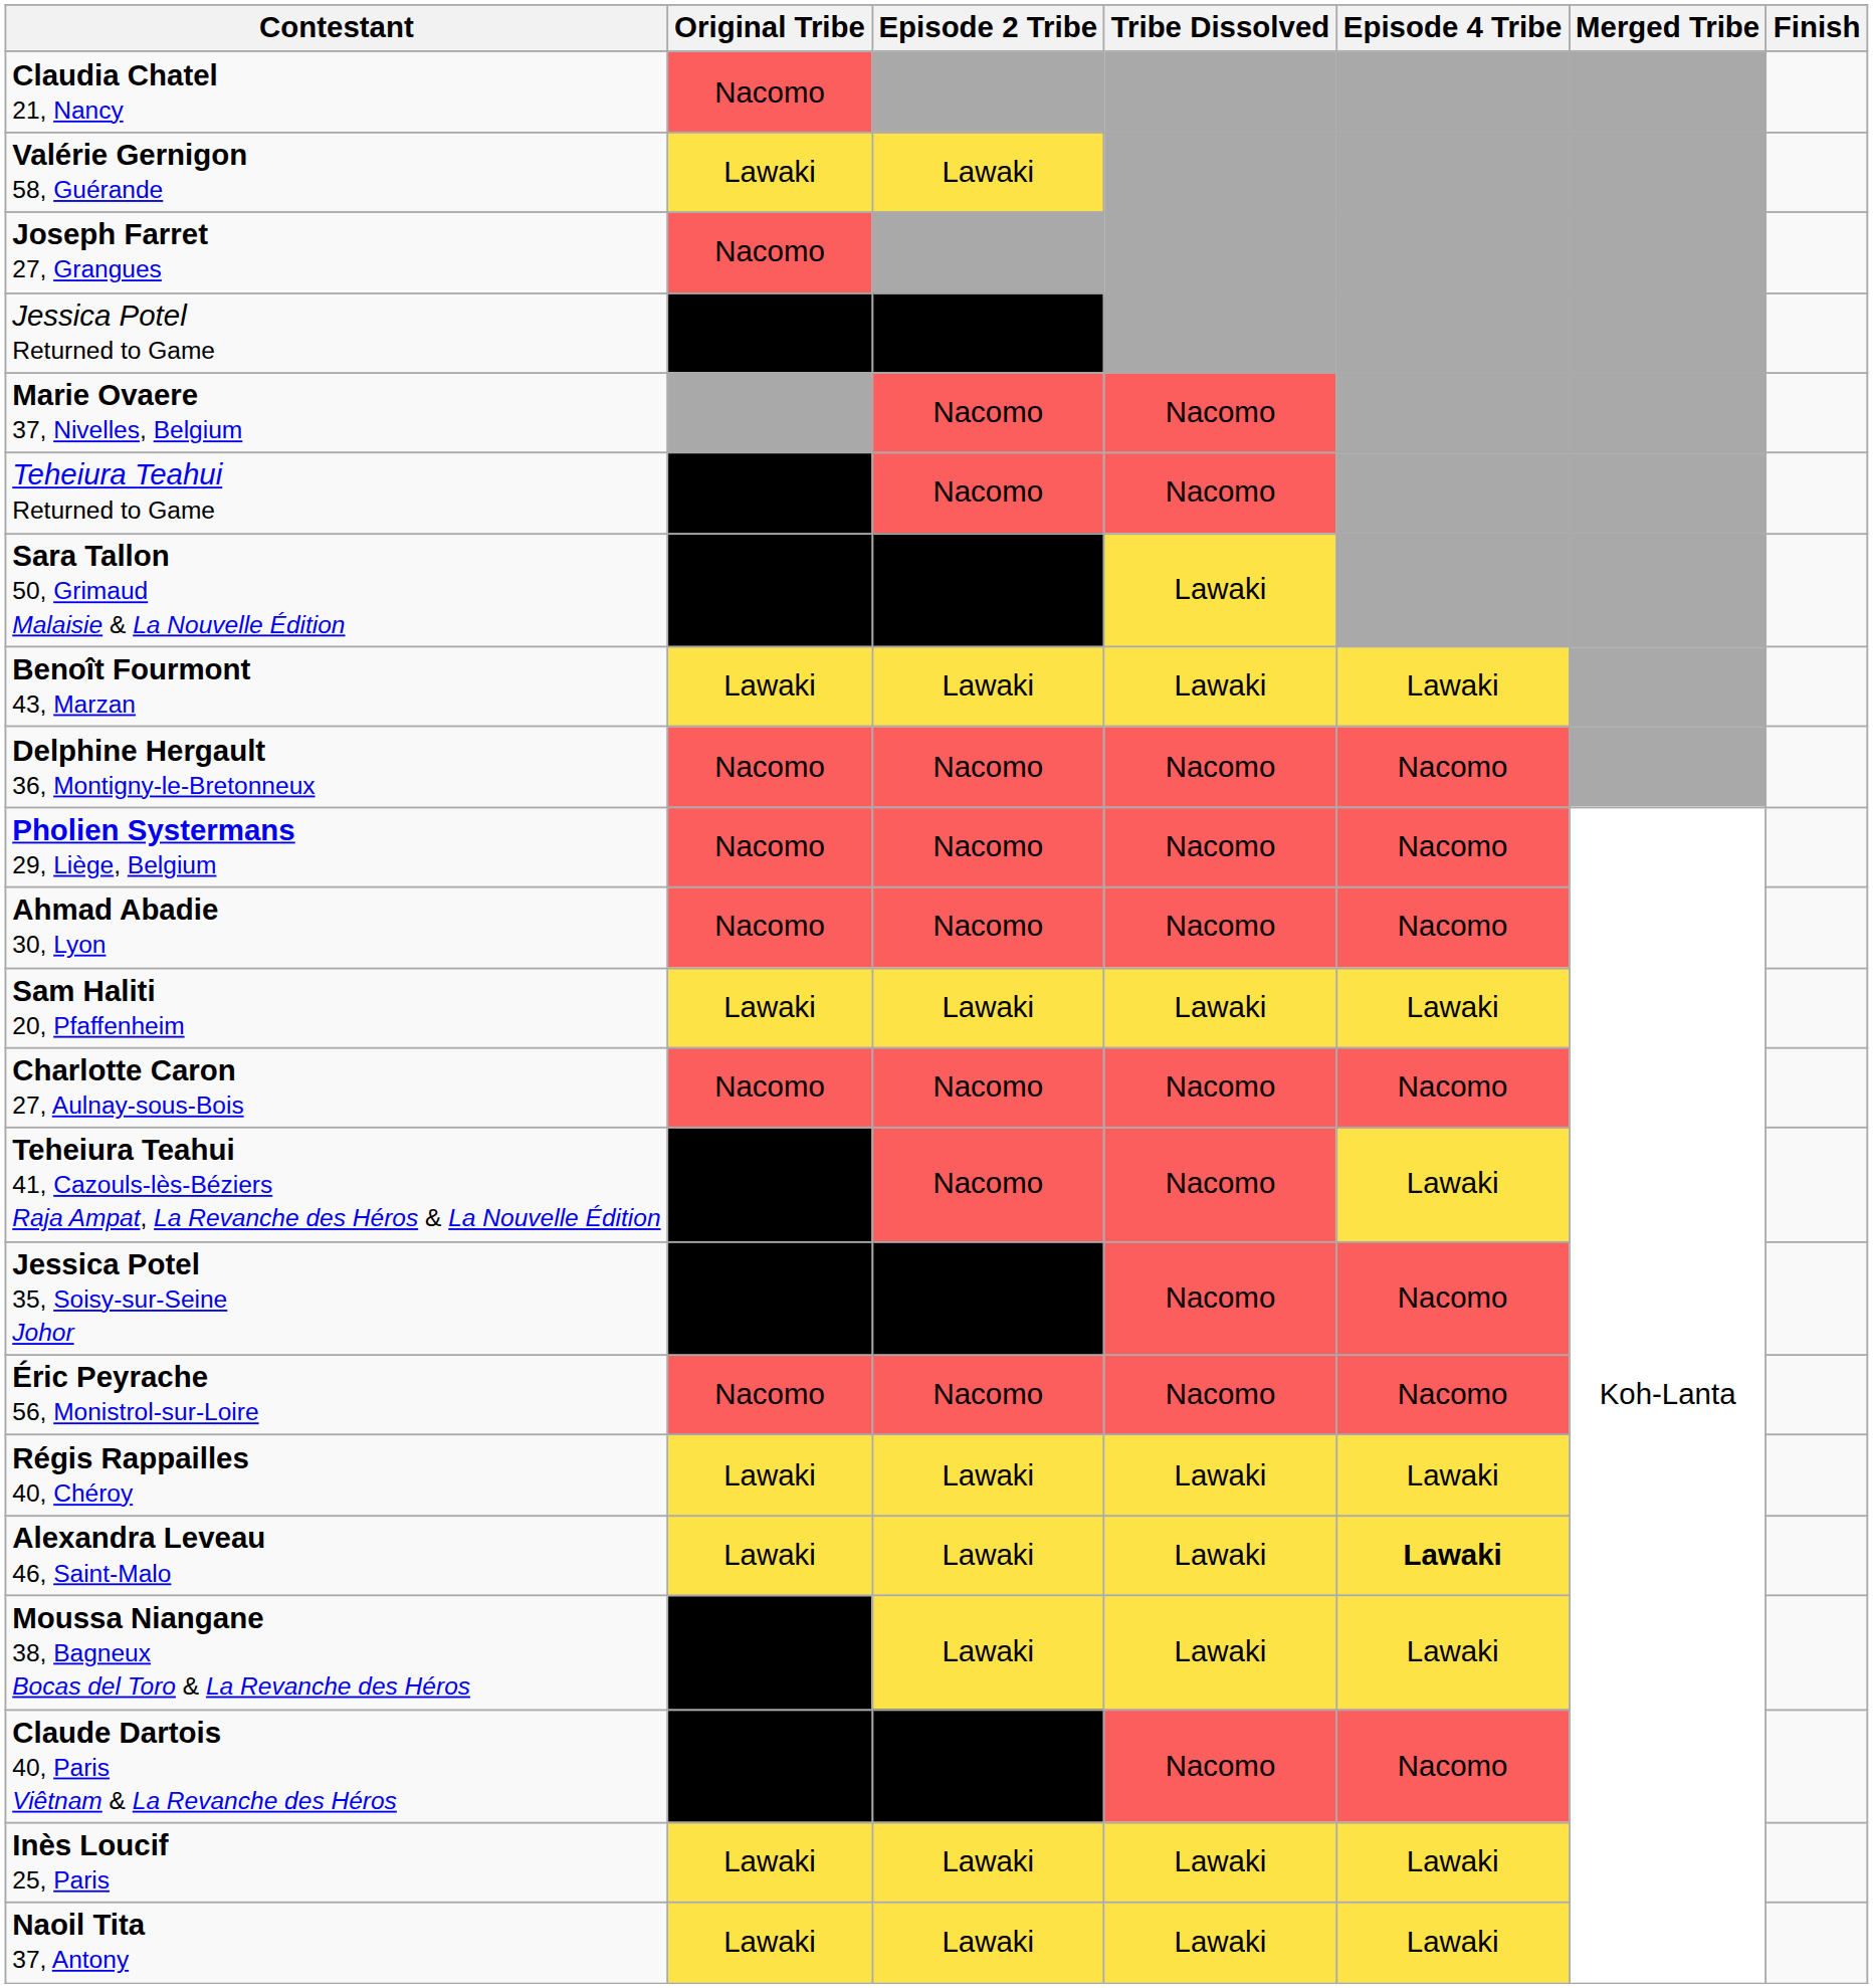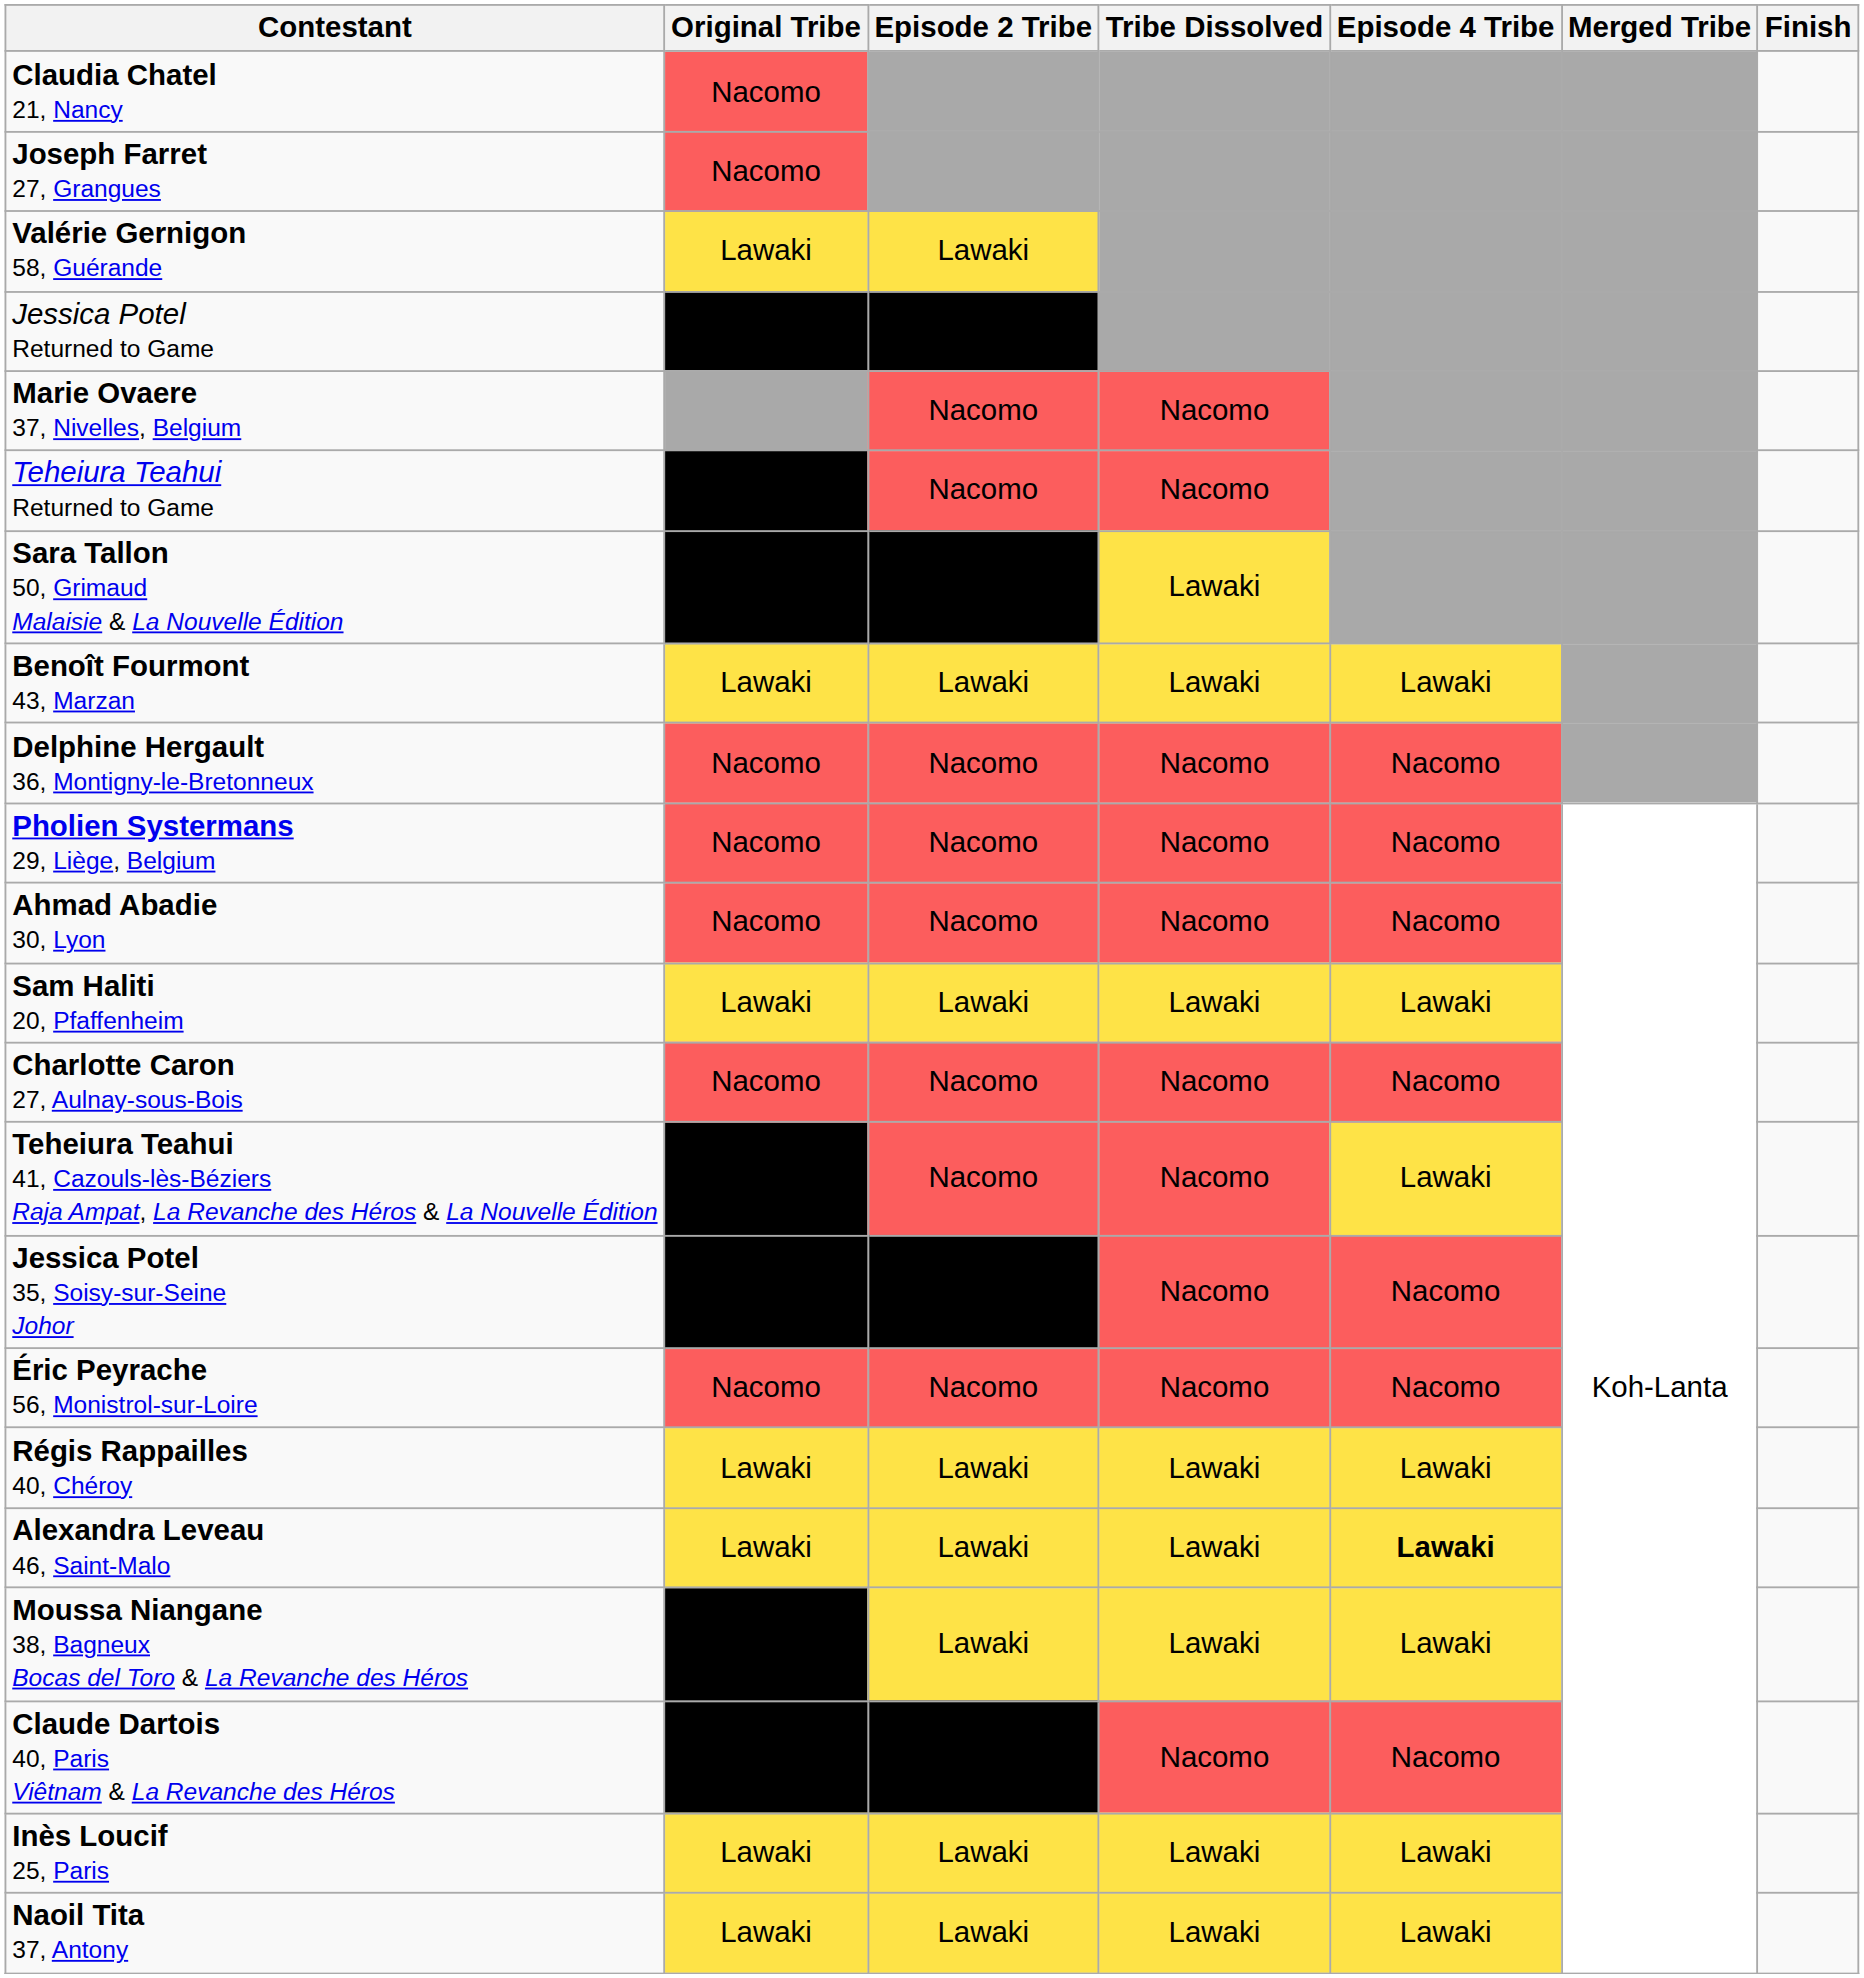rows swapped: Joseph Farret 27, Grangues <-> Valérie Gernigon 58, Guérande
